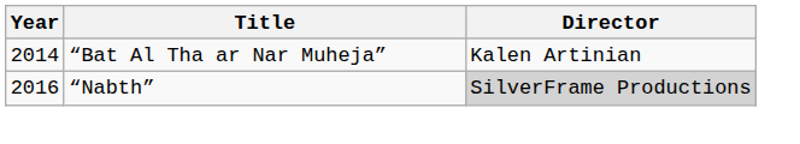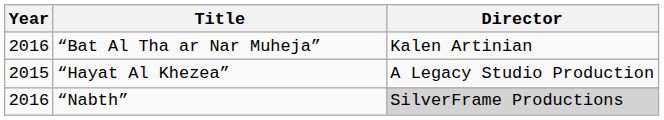“Bat Al Tha ar Nar Muheja” | Year: 2014 -> 2016
+ row: 2015 | “Hayat Al Khezea” | A Legacy Studio Production
